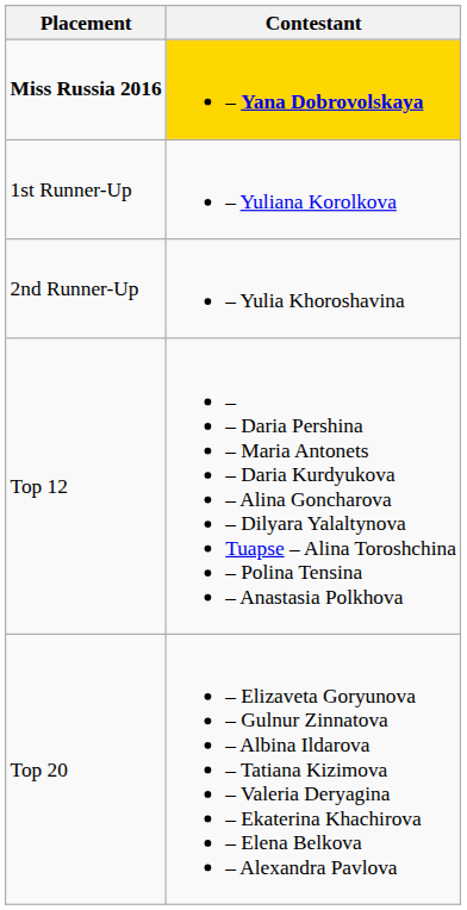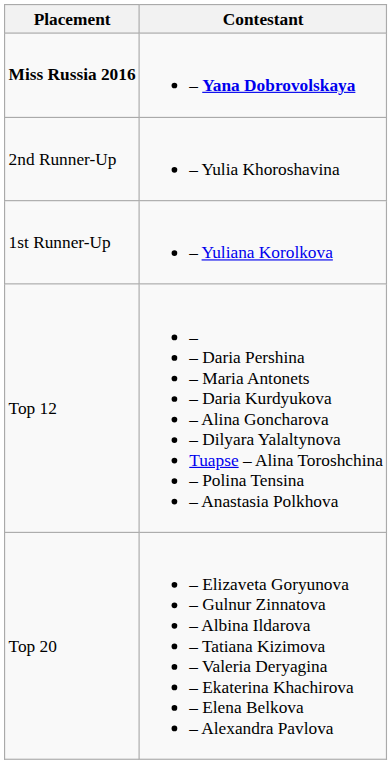Miss Russia 2016 | Contestant: gold background -> no background
rows swapped: 1st Runner-Up <-> 2nd Runner-Up
